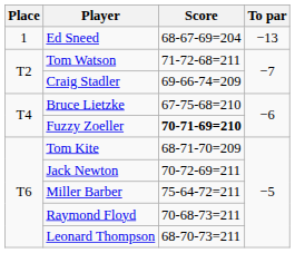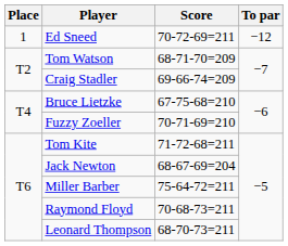Ed Sneed | Score: 68-67-69=204 -> 70-72-69=211
Ed Sneed | To par: −13 -> −12
Tom Watson | Score: 71-72-68=211 -> 68-71-70=209
Fuzzy Zoeller | Score: bold -> normal
Tom Kite | Score: 68-71-70=209 -> 71-72-68=211
Jack Newton | Score: 70-72-69=211 -> 68-67-69=204
